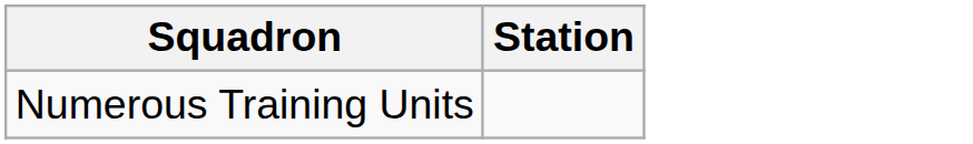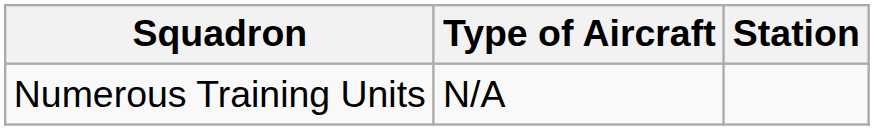+ column: Type of Aircraft | N/A
